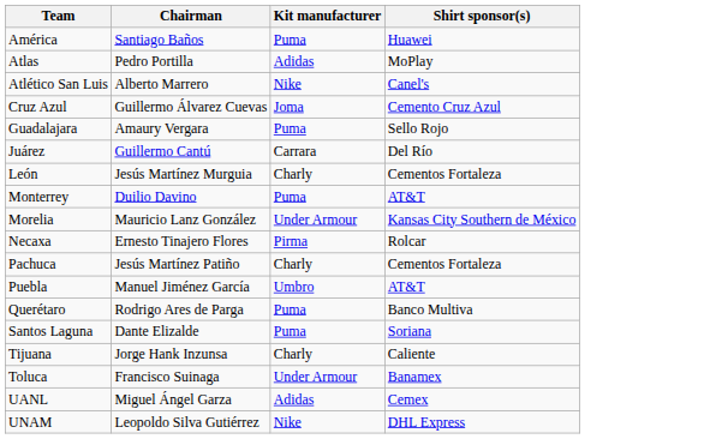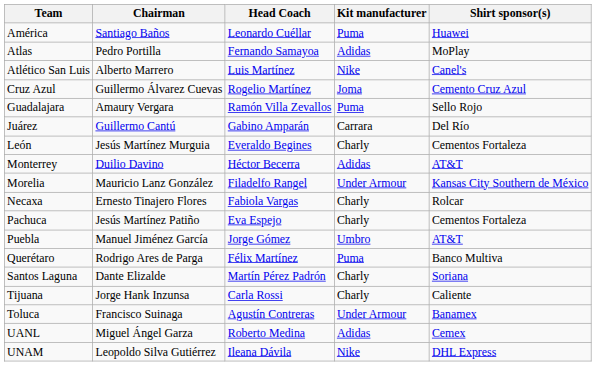+ column: Head Coach | Leonardo Cuéllar | Fernando Samayoa | Luis Martínez | Rogelio Martínez | Ramón Villa Zevallos | Gabino Amparán | Everaldo Begines | Héctor Becerra | Filadelfo Rangel | Fabiola Vargas | Eva Espejo | Jorge Gómez | Félix Martínez | Martín Pérez Padrón | Carla Rossi | Agustín Contreras | Roberto Medina | Ileana Dávila
Monterrey | Kit manufacturer: Puma -> Adidas
Necaxa | Kit manufacturer: Pirma -> Charly
Santos Laguna | Kit manufacturer: Puma -> Charly
